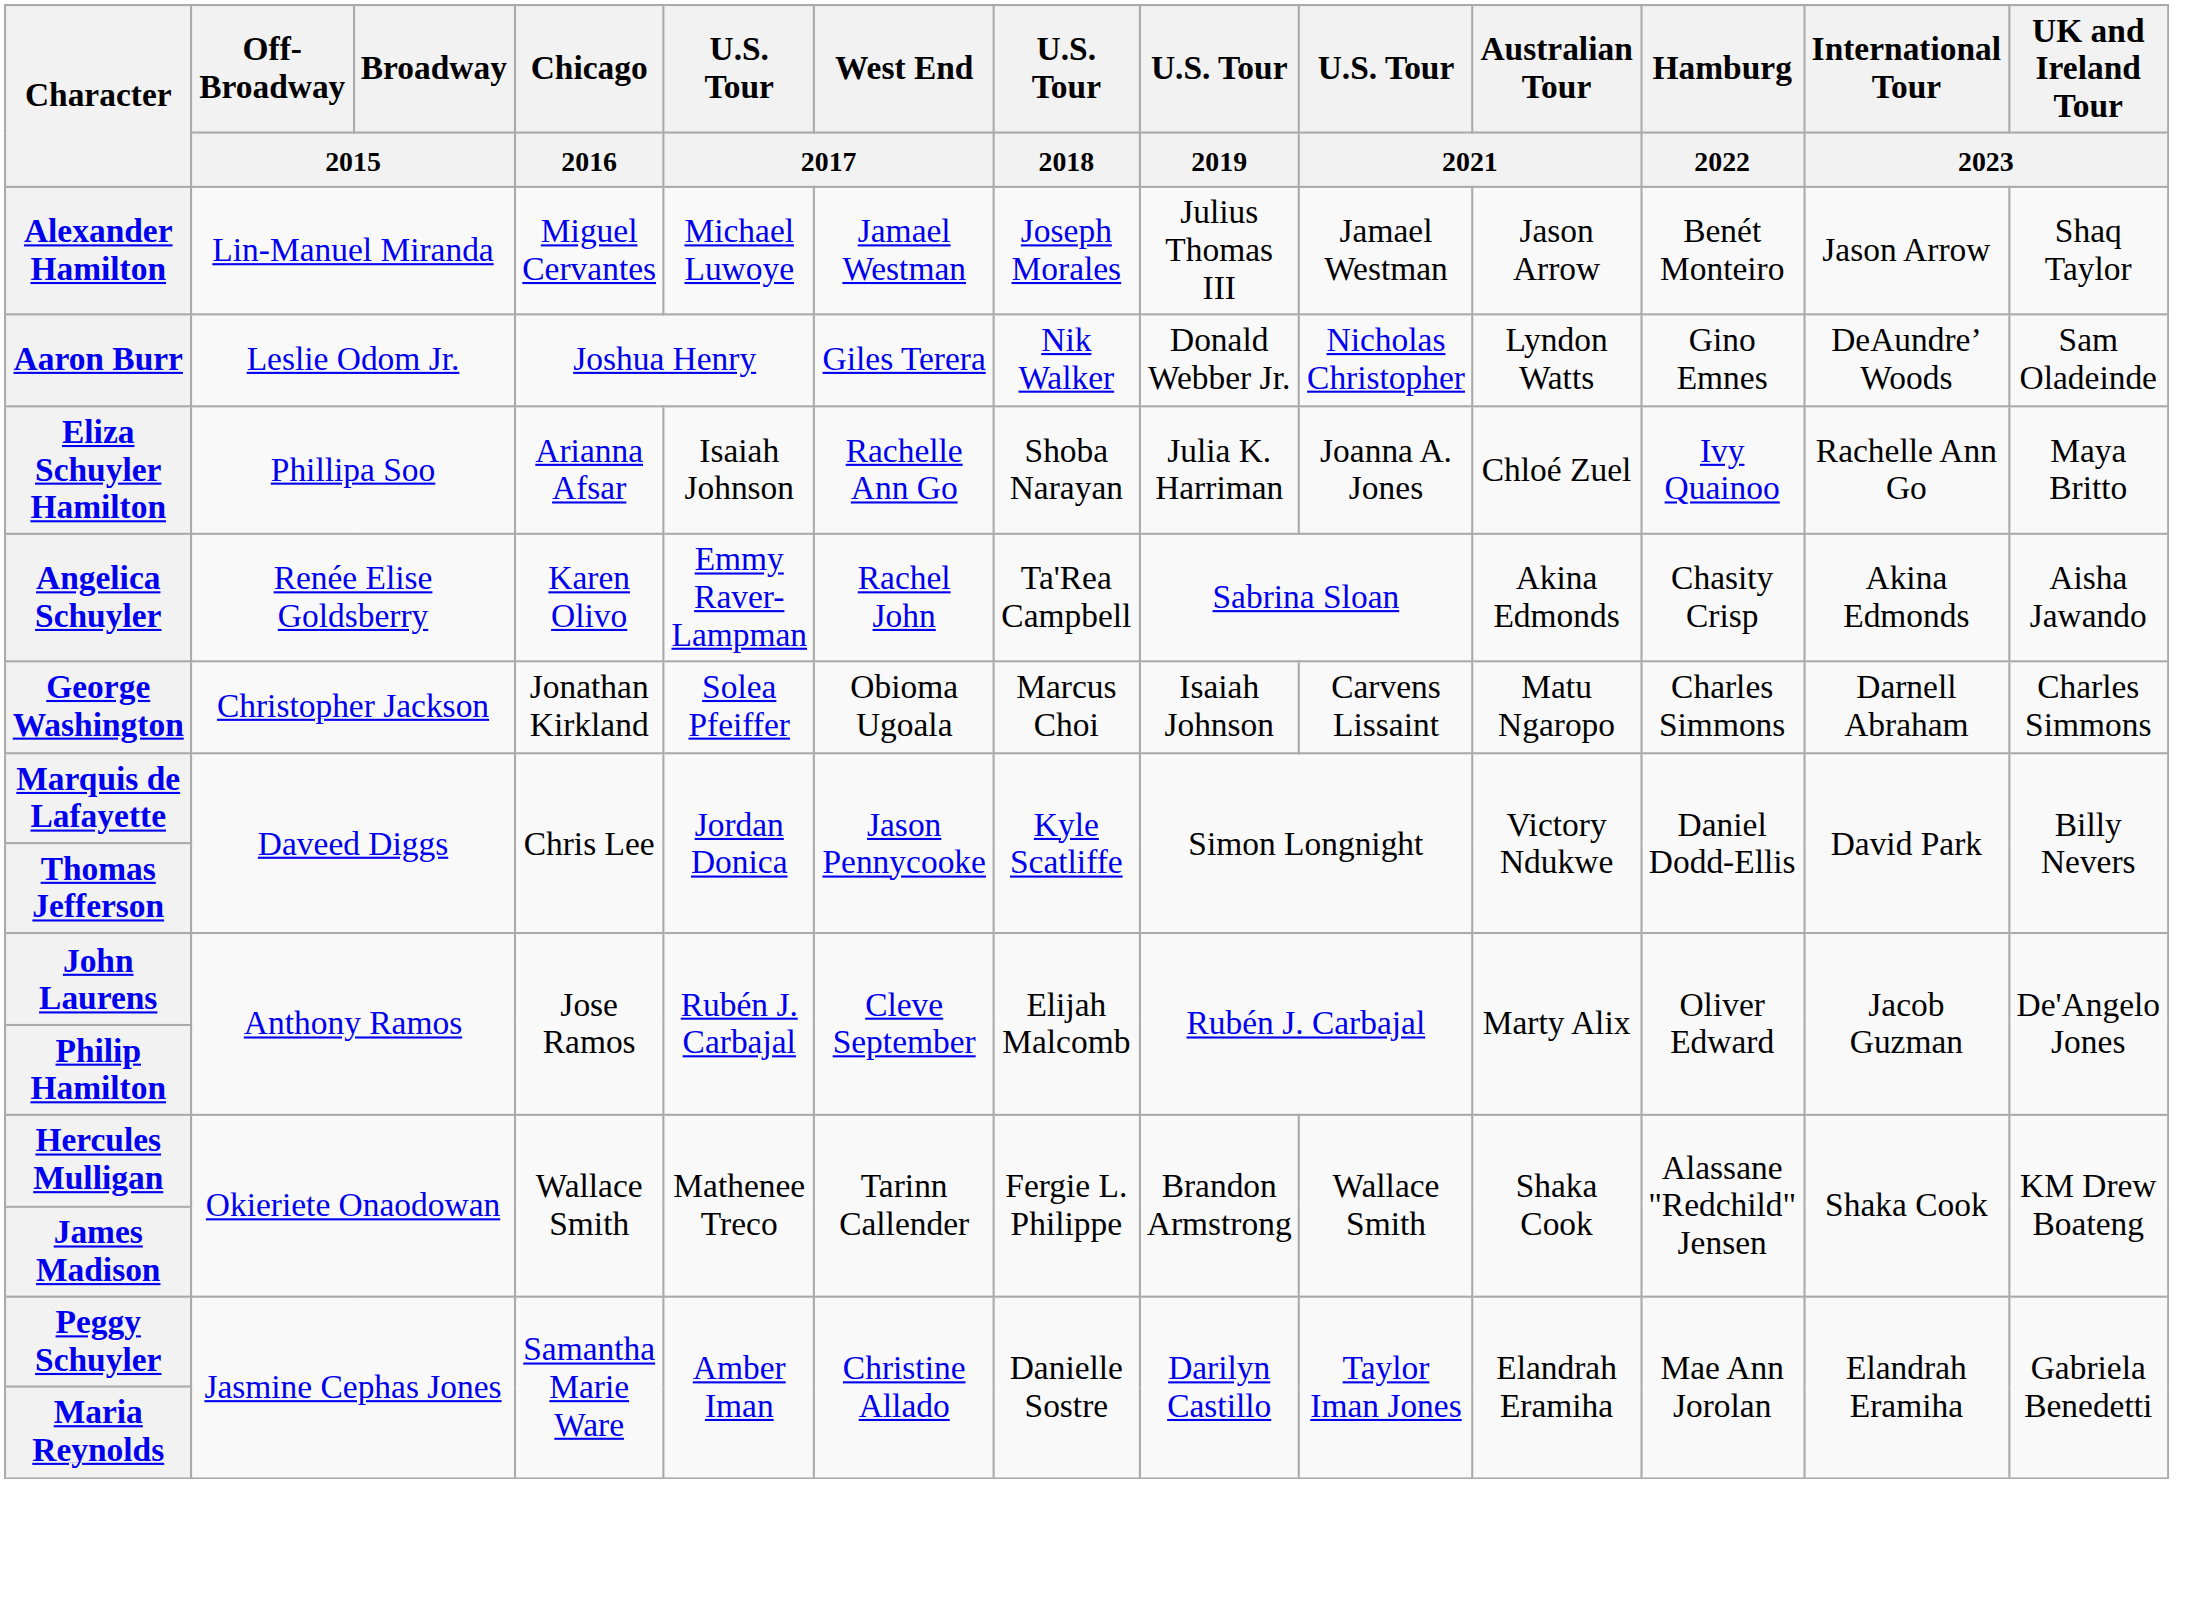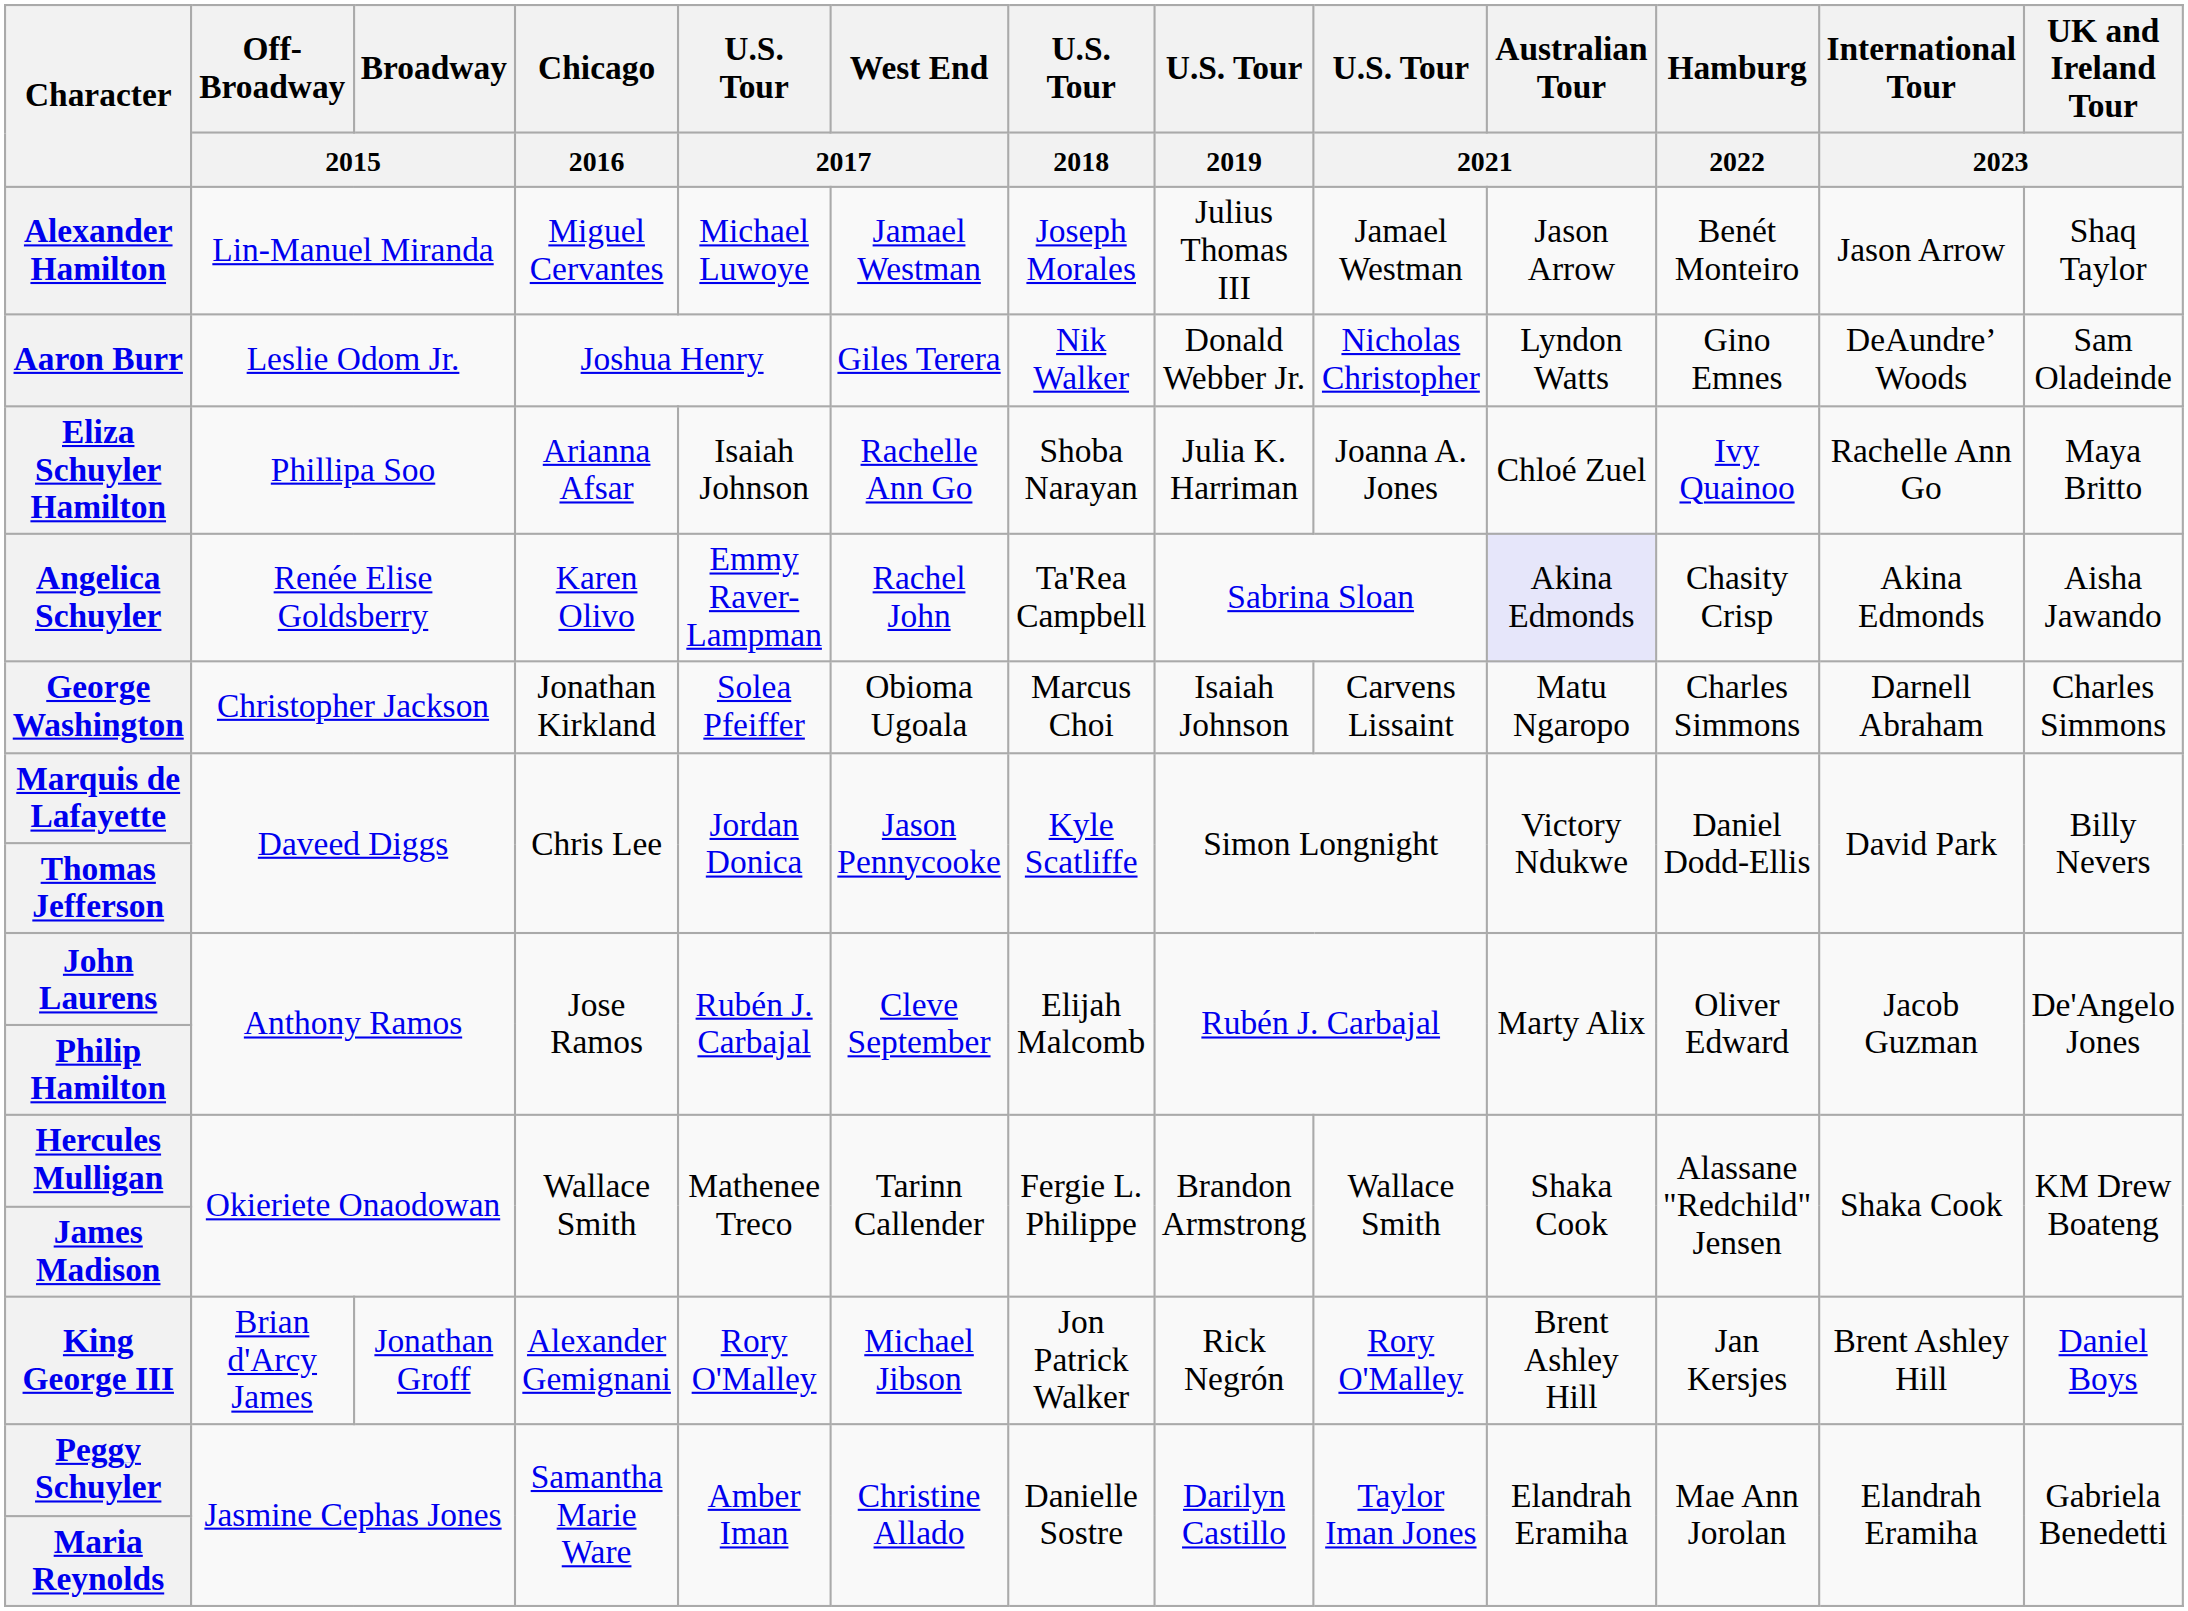Angelica Schuyler | Australian Tour / 2021: no background -> lavender background
+ row: King George III | Brian d'Arcy James | Jonathan Groff | Alexander Gemignani | Rory O'Malley | Michael Jibson | Jon Patrick Walker | Rick Negrón | Rory O'Malley | Brent Ashley Hill | Jan Kersjes | Brent Ashley Hill | Daniel Boys
